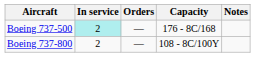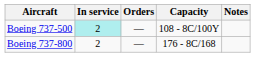Boeing 737-500 | Capacity: 176 - 8C/168 -> 108 - 8C/100Y
Boeing 737-800 | Capacity: 108 - 8C/100Y -> 176 - 8C/168
